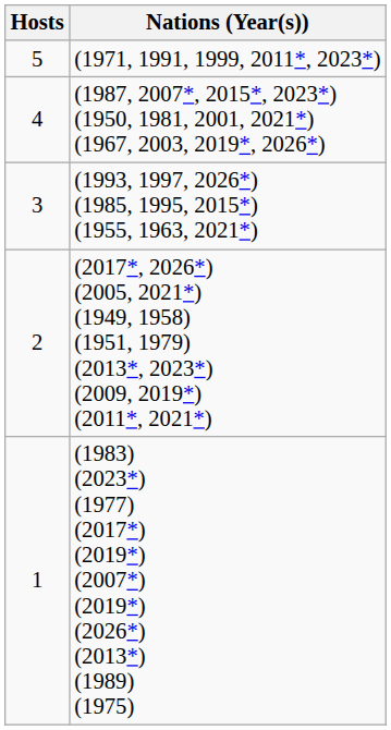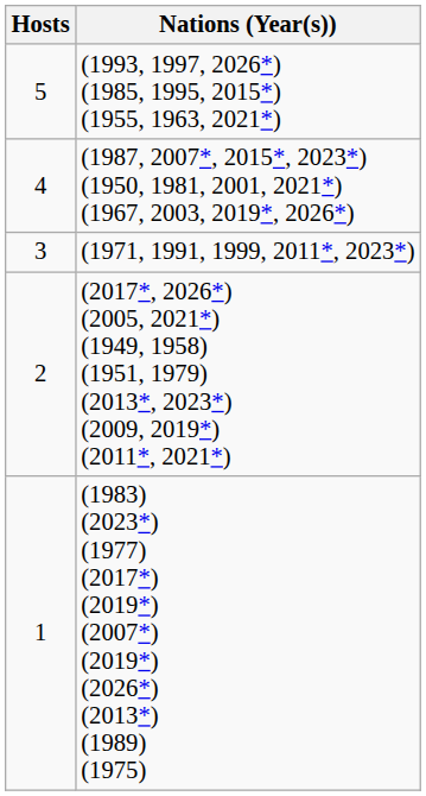5 | Nations (Year(s)): (1971, 1991, 1999, 2011*, 2023*) -> (1993, 1997, 2026*) (1985, 1995, 2015*) (1955, 1963, 2021*)
3 | Nations (Year(s)): (1993, 1997, 2026*) (1985, 1995, 2015*) (1955, 1963, 2021*) -> (1971, 1991, 1999, 2011*, 2023*)
